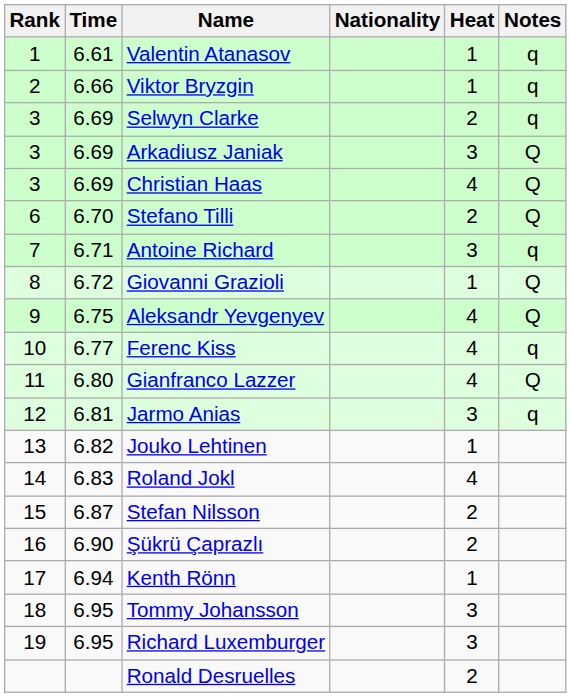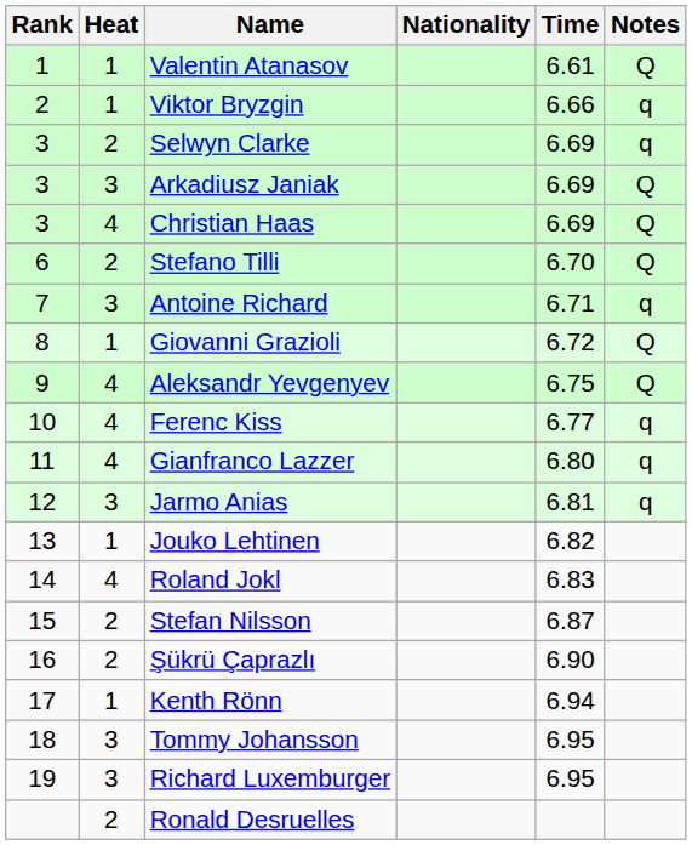columns swapped: Heat <-> Time
Valentin Atanasov | Notes: q -> Q
Gianfranco Lazzer | Notes: Q -> q
